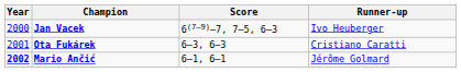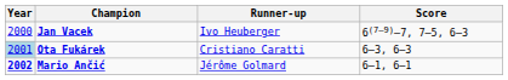columns swapped: Runner-up <-> Score
Ota Fukárek | Year: no background -> lightblue background
